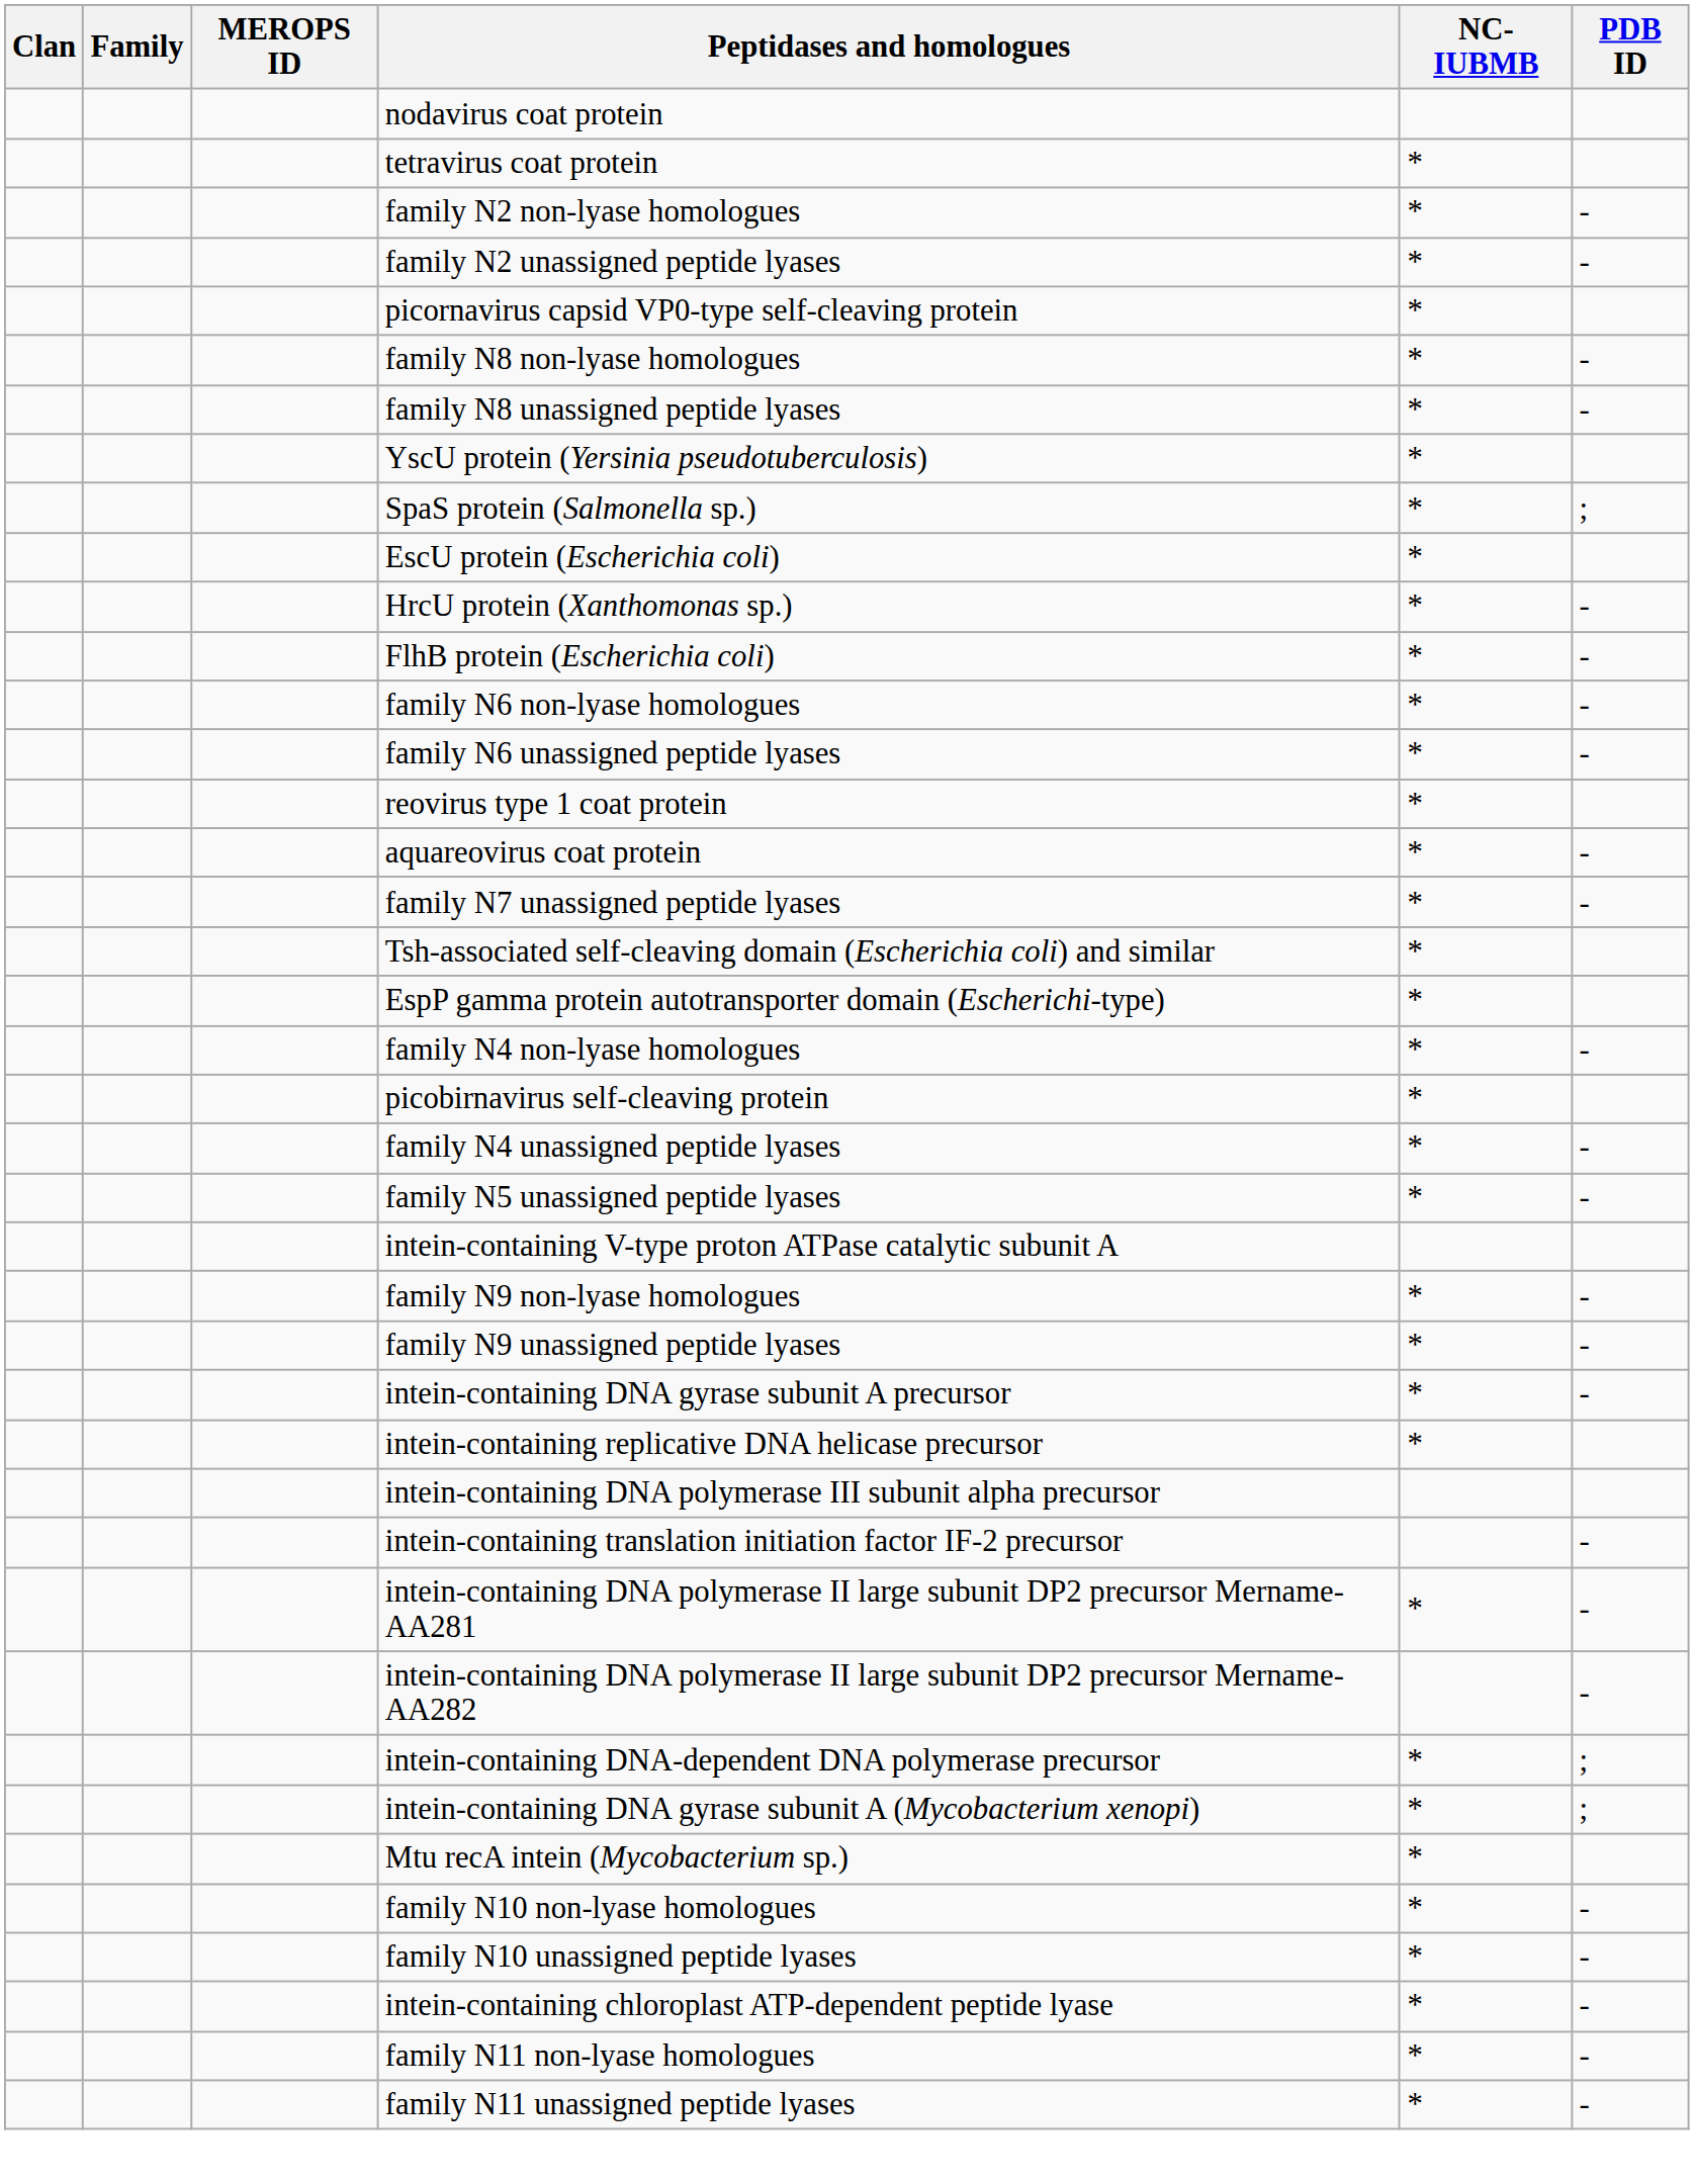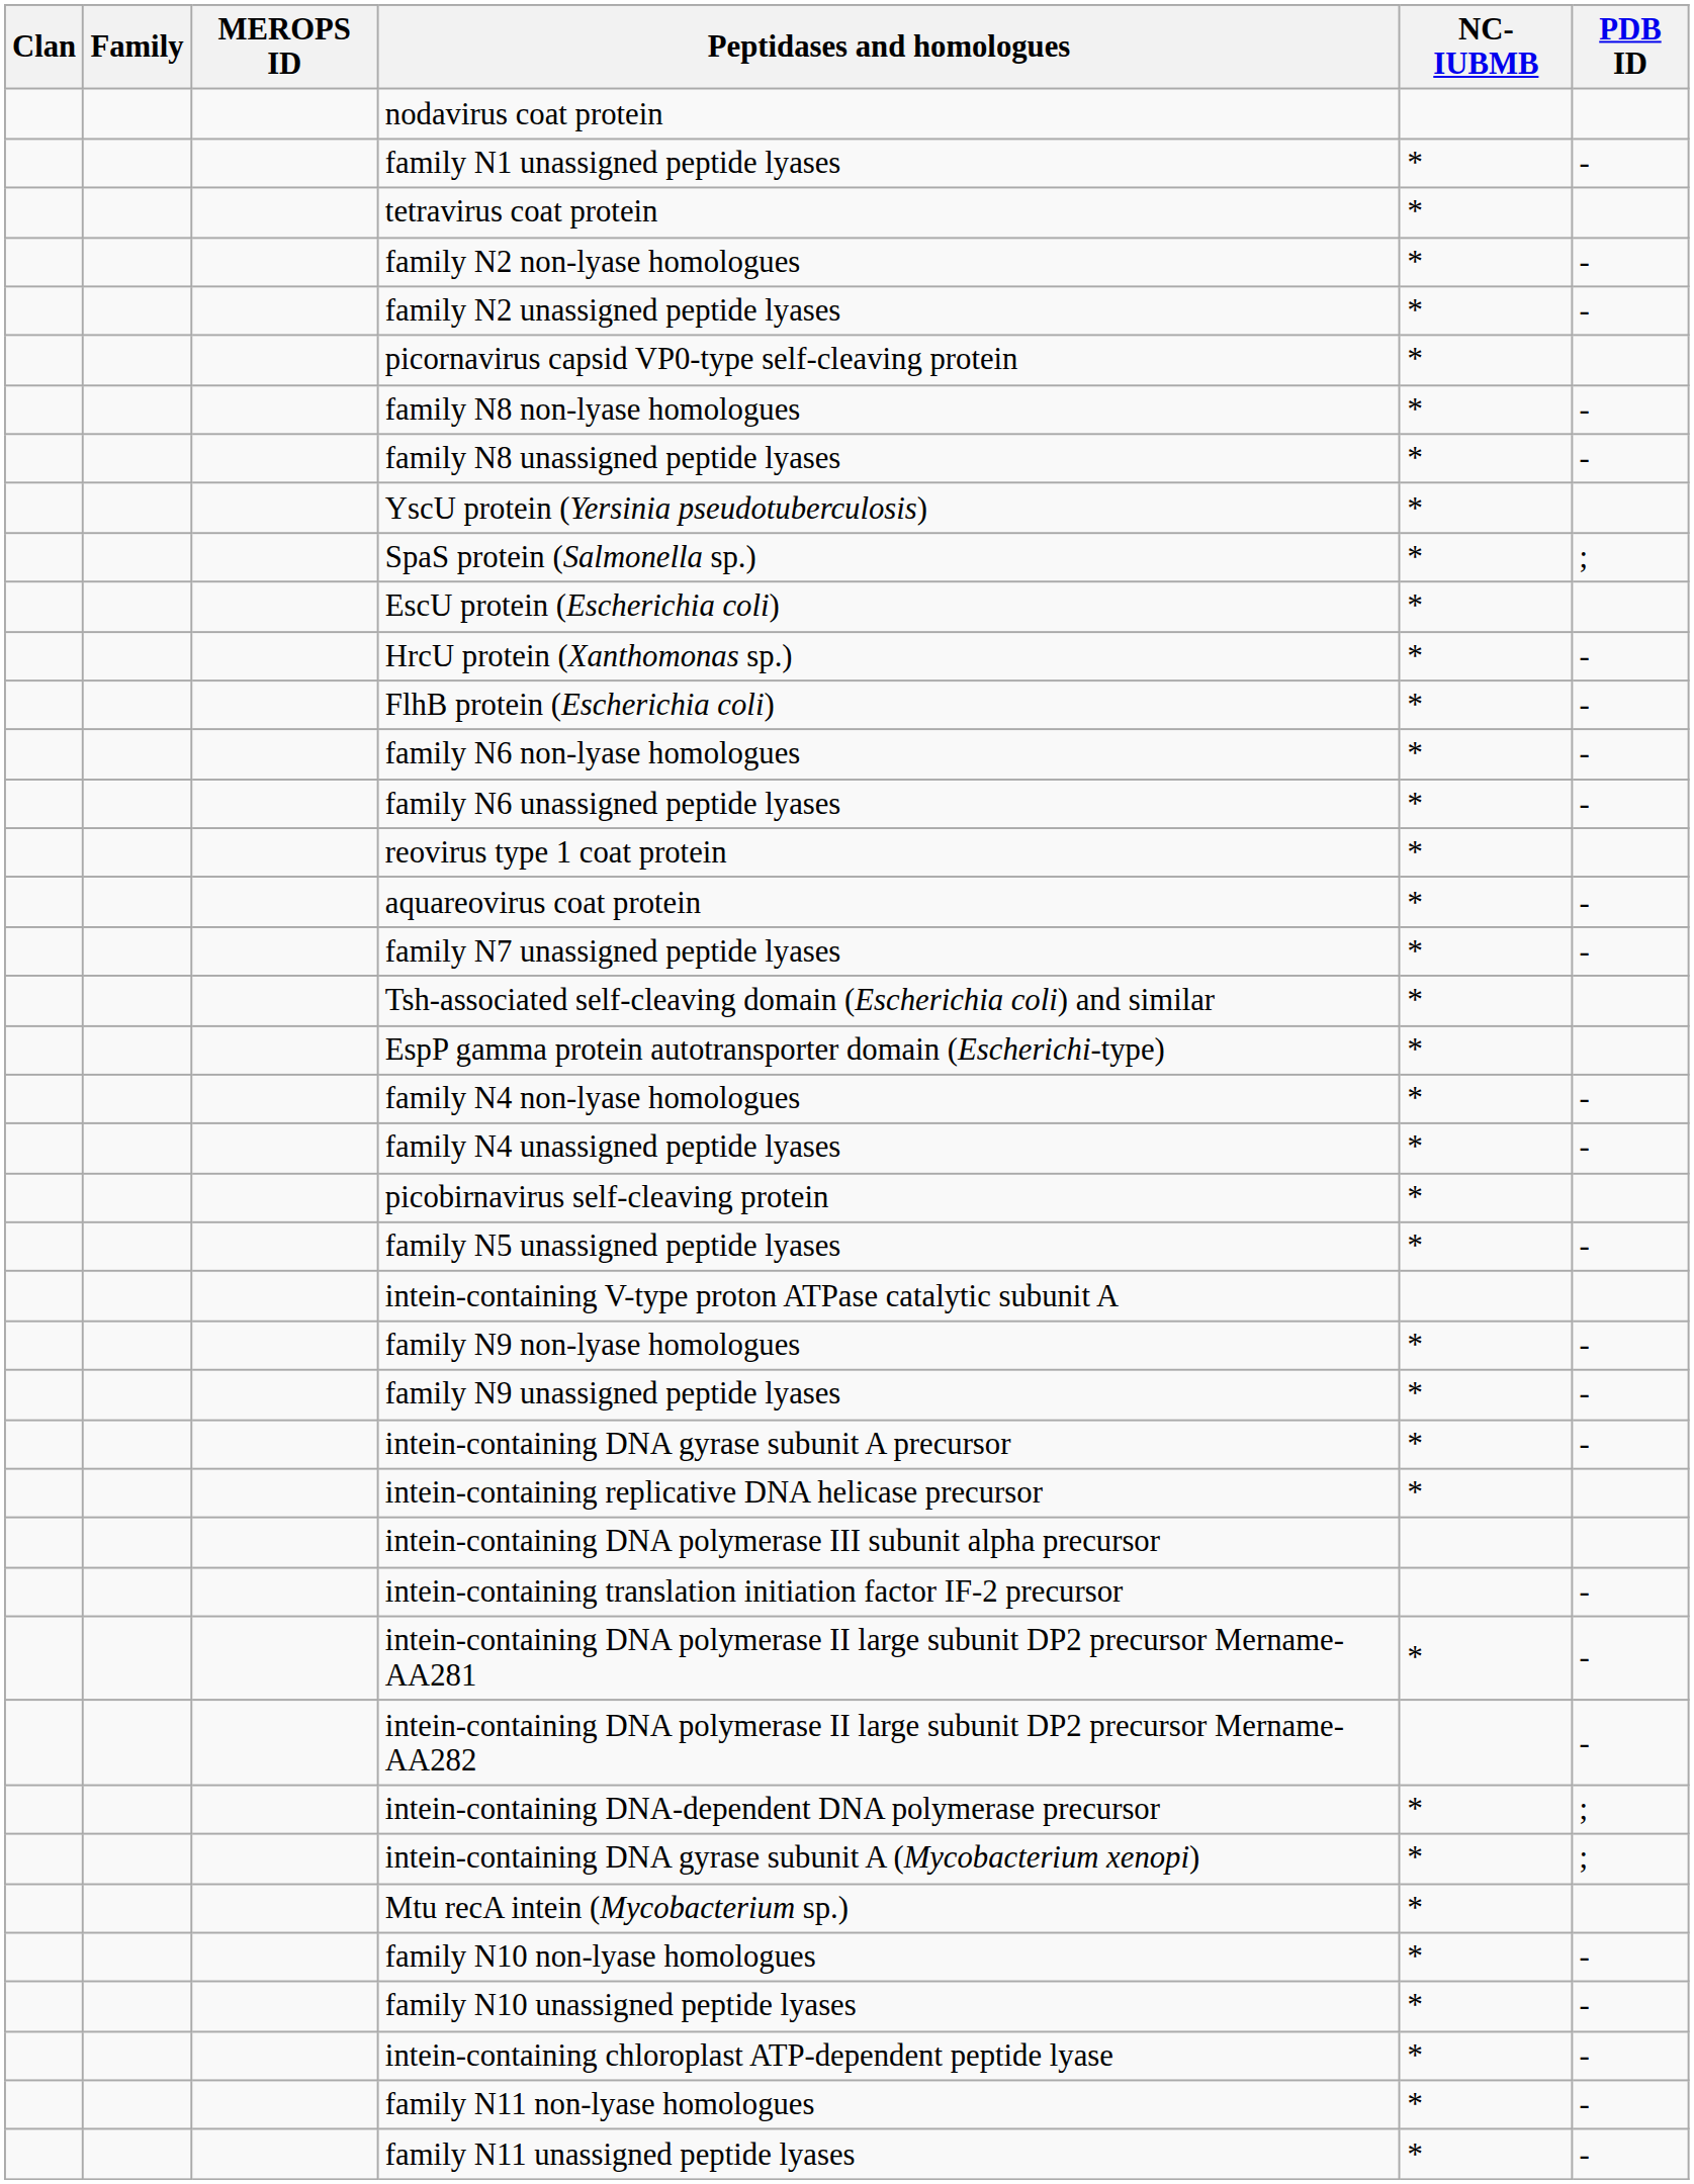+ row: family N1 unassigned peptide lyases | * | -
rows swapped: family N4 unassigned peptide lyases <-> picobirnavirus self-cleaving protein
